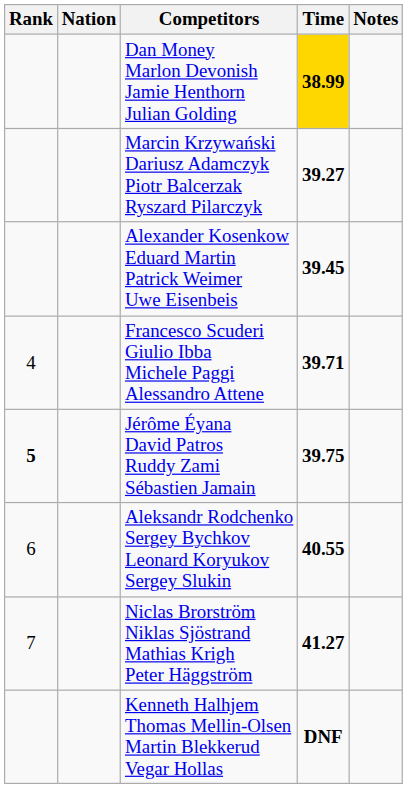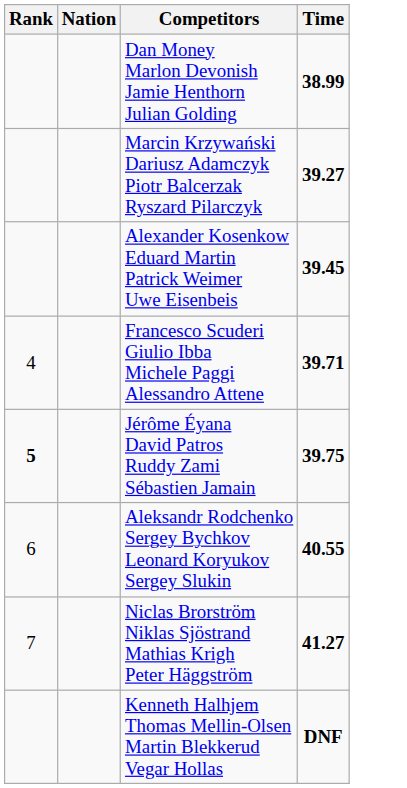- column: Notes
Dan Money Marlon Devonish Jamie Henthorn Julian Golding | Time: gold background -> no background
